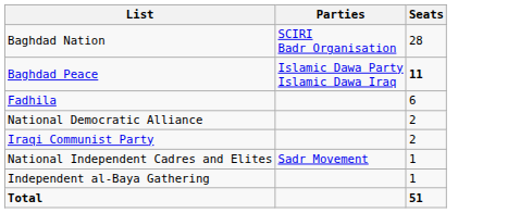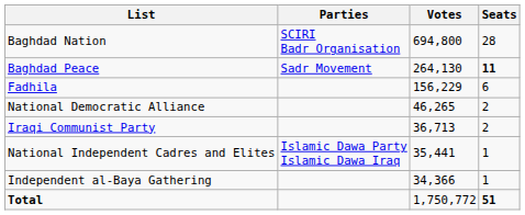+ column: Votes | 694,800 | 264,130 | 156,229 | 46,265 | 36,713 | 35,441 | 34,366 | 1,750,772
Baghdad Peace | Parties: Islamic Dawa Party Islamic Dawa Iraq -> Sadr Movement
National Independent Cadres and Elites | Parties: Sadr Movement -> Islamic Dawa Party Islamic Dawa Iraq
